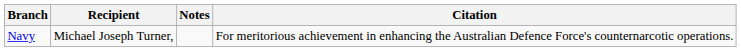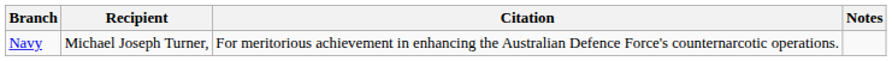columns swapped: Citation <-> Notes
